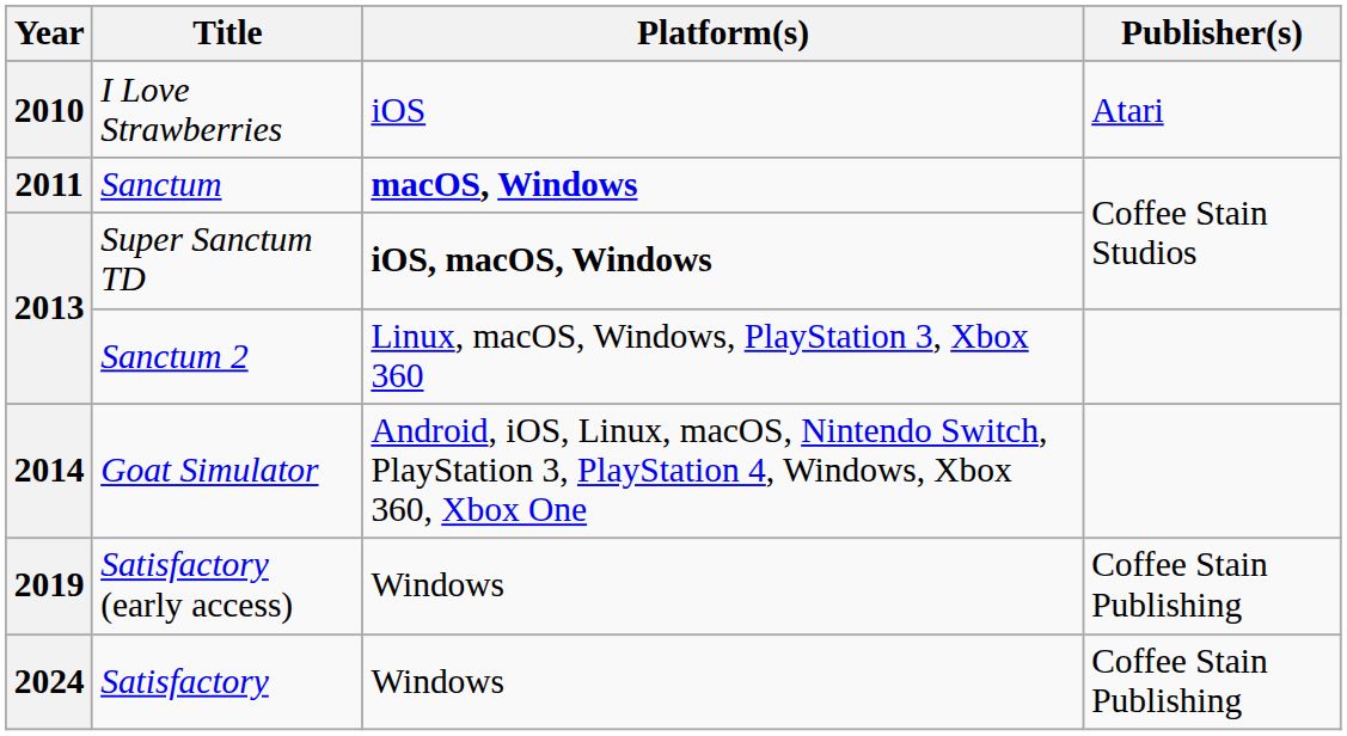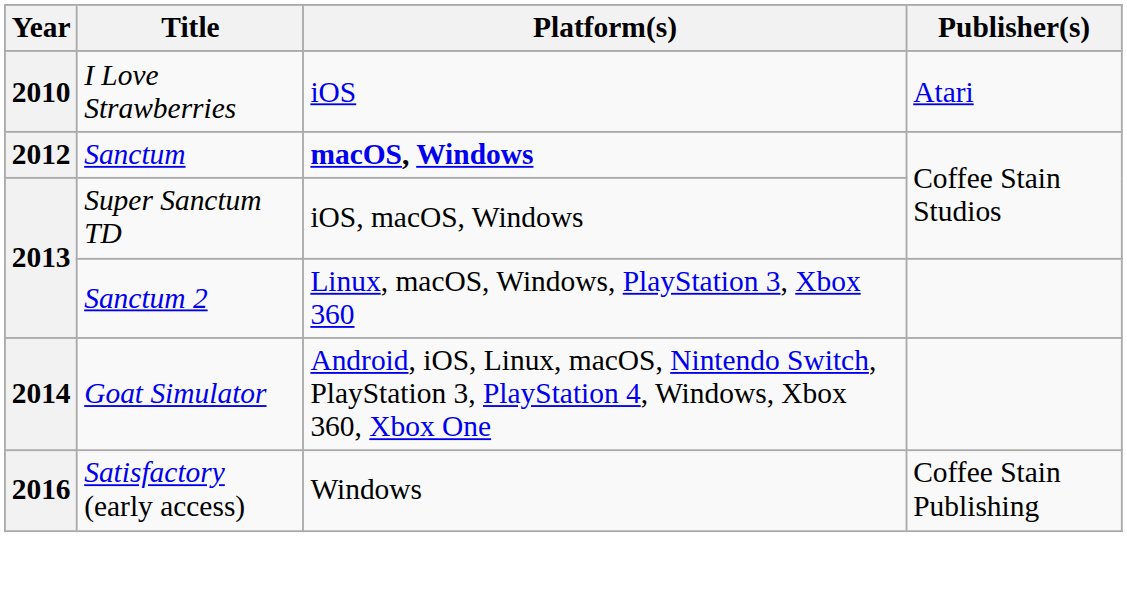Sanctum | Year: 2011 -> 2012
Super Sanctum TD | Platform(s): bold -> normal
Satisfactory (early access) | Year: 2019 -> 2016
- row: 2024 | Satisfactory | Windows | Coffee Stain Publishing
